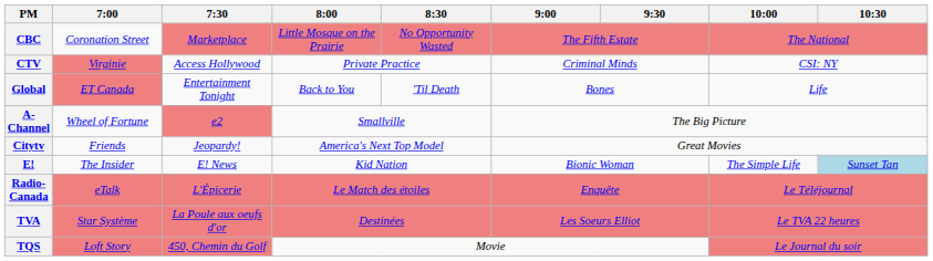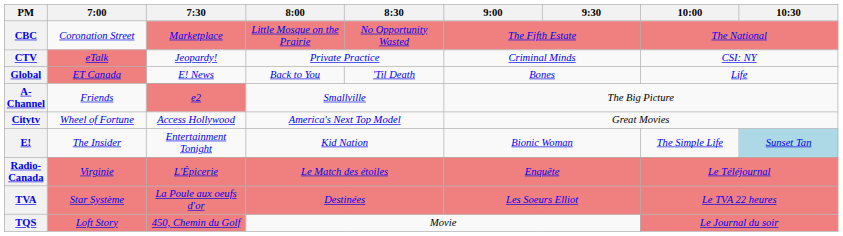CTV | 7:00: Virginie -> eTalk
CTV | 7:30: Access Hollywood -> Jeopardy!
Global | 7:30: Entertainment Tonight -> E! News
A-Channel | 7:00: Wheel of Fortune -> Friends
Citytv | 7:00: Friends -> Wheel of Fortune
Citytv | 7:30: Jeopardy! -> Access Hollywood
E! | 7:30: E! News -> Entertainment Tonight
Radio-Canada | 7:00: eTalk -> Virginie
